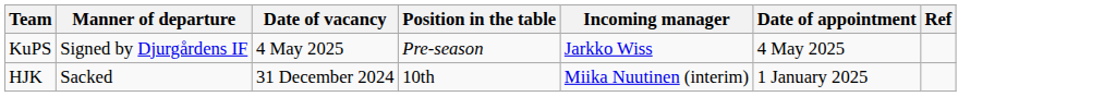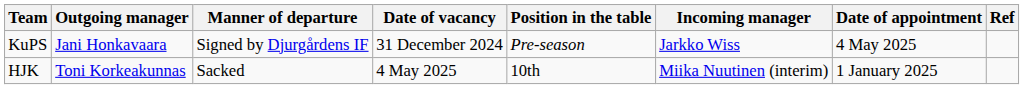+ column: Outgoing manager | Jani Honkavaara | Toni Korkeakunnas
KuPS | Date of vacancy: 4 May 2025 -> 31 December 2024
HJK | Date of vacancy: 31 December 2024 -> 4 May 2025
